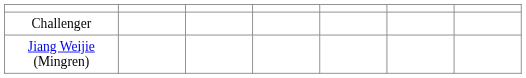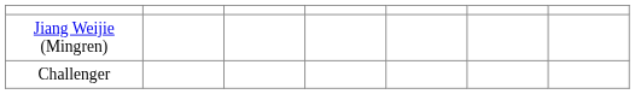rows swapped: Jiang Weijie (Mingren) <-> Challenger
